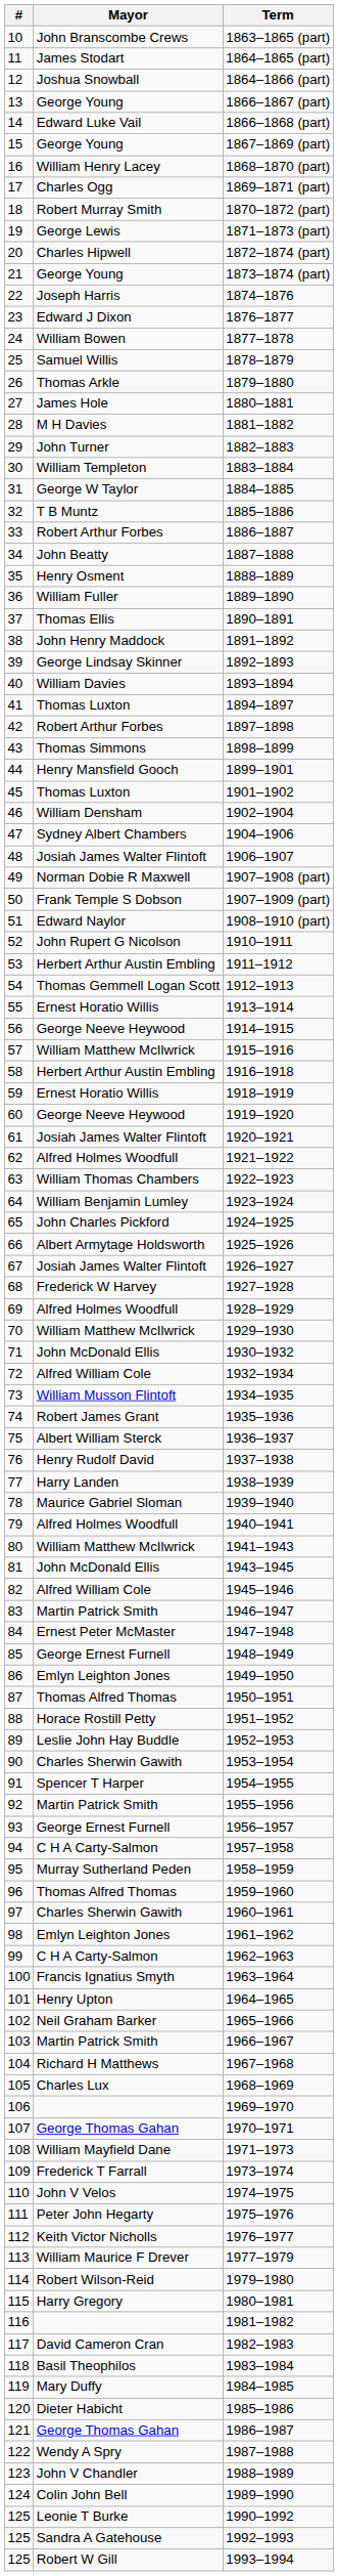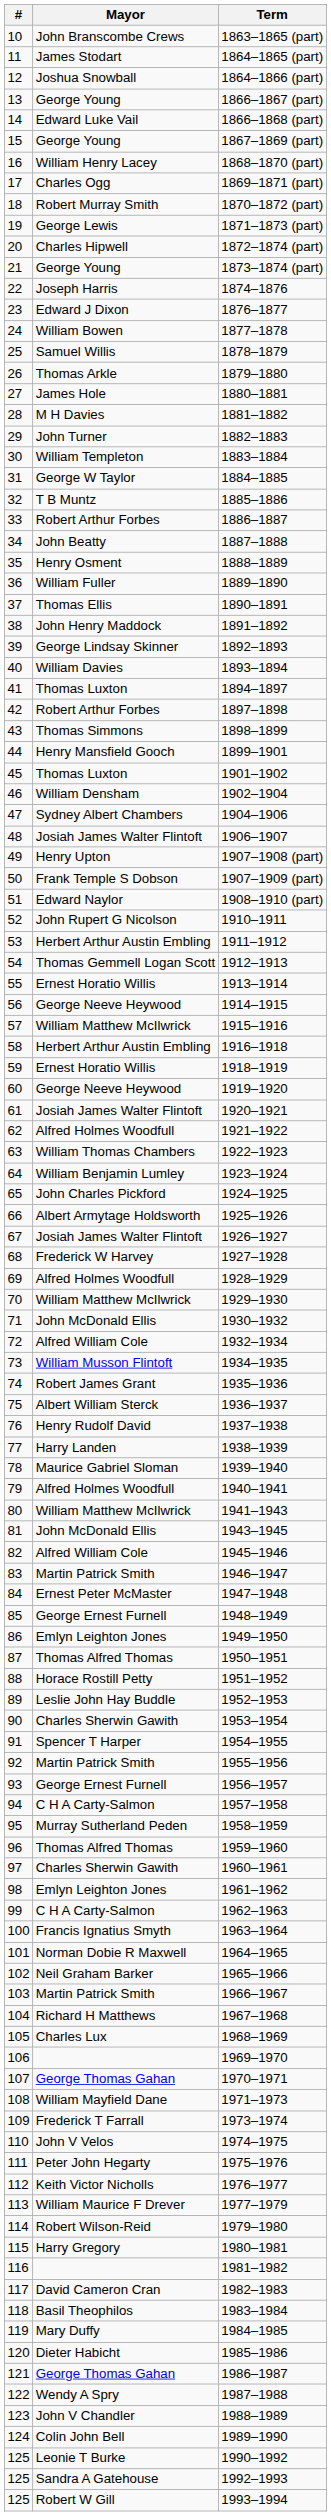1907–1908 (part) | Mayor: Norman Dobie R Maxwell -> Henry Upton
1964–1965 | Mayor: Henry Upton -> Norman Dobie R Maxwell
